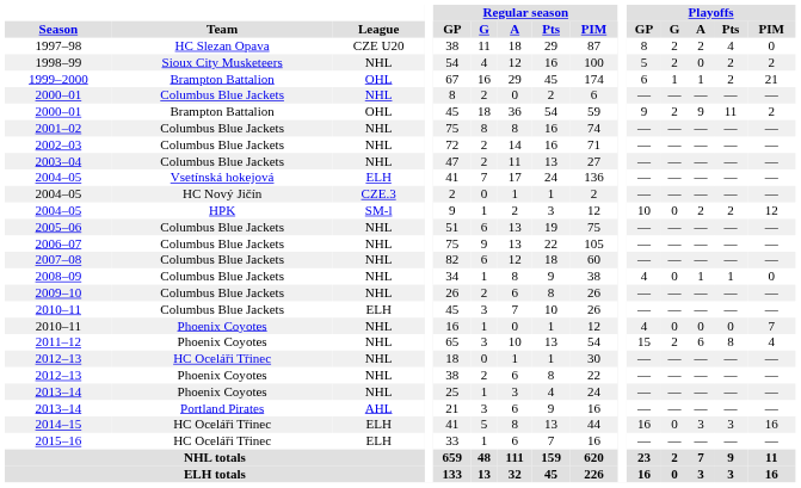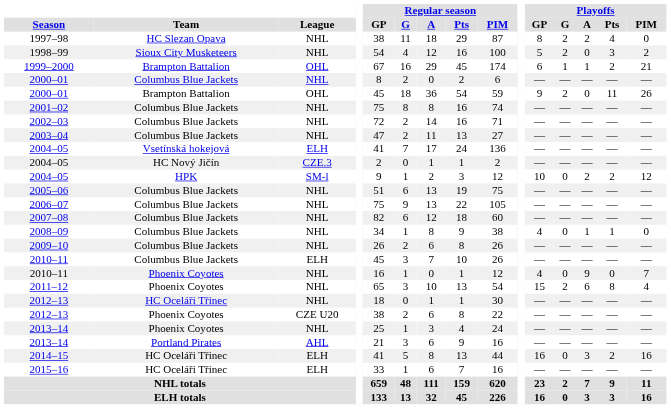1997–98 | League: CZE U20 -> NHL
1998–99 | Playoffs / Pts: 2 -> 3
2000–01 / Brampton Battalion | Playoffs / A: 9 -> 0
2000–01 / Brampton Battalion | Playoffs / PIM: 2 -> 26
2010–11 / Phoenix Coyotes | Playoffs / A: 0 -> 9
2012–13 / Phoenix Coyotes | League: NHL -> CZE U20
2014–15 | Playoffs / Pts: 3 -> 2
